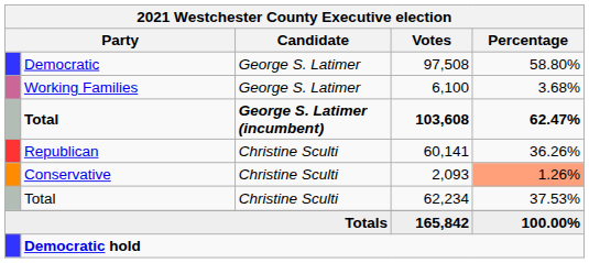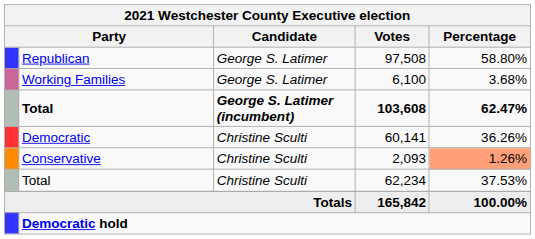97,508 | column 2: Democratic -> Republican
60,141 | column 2: Republican -> Democratic
